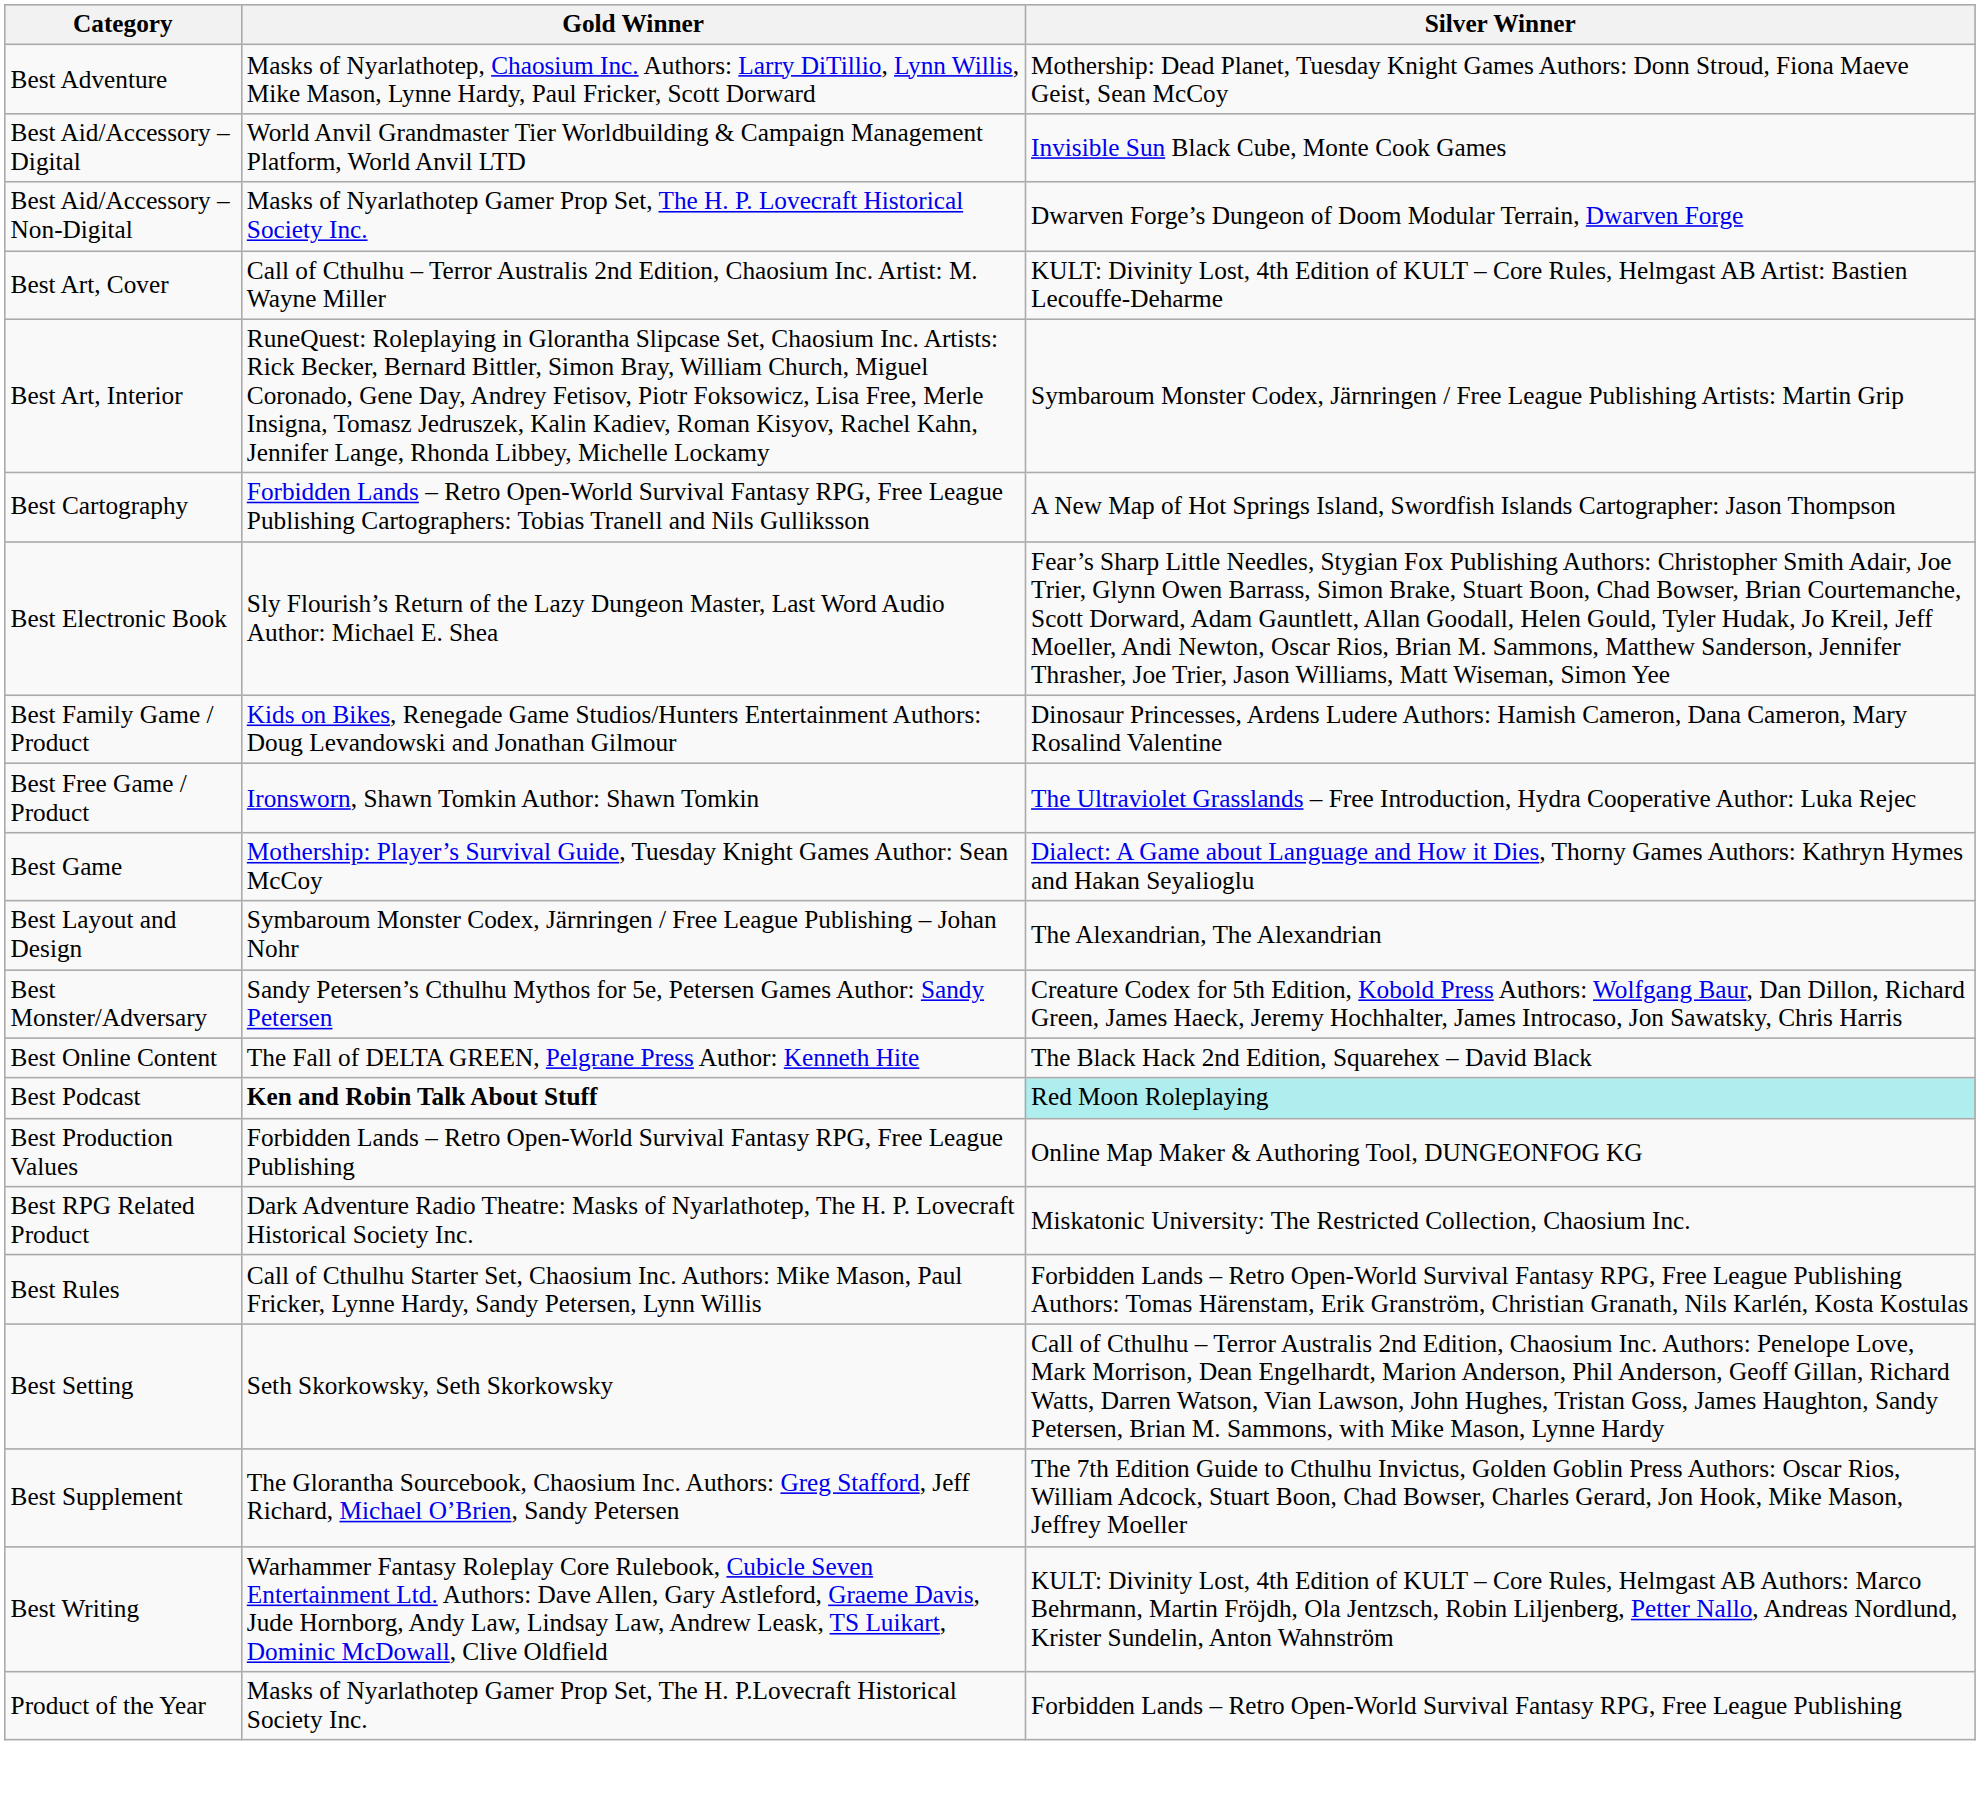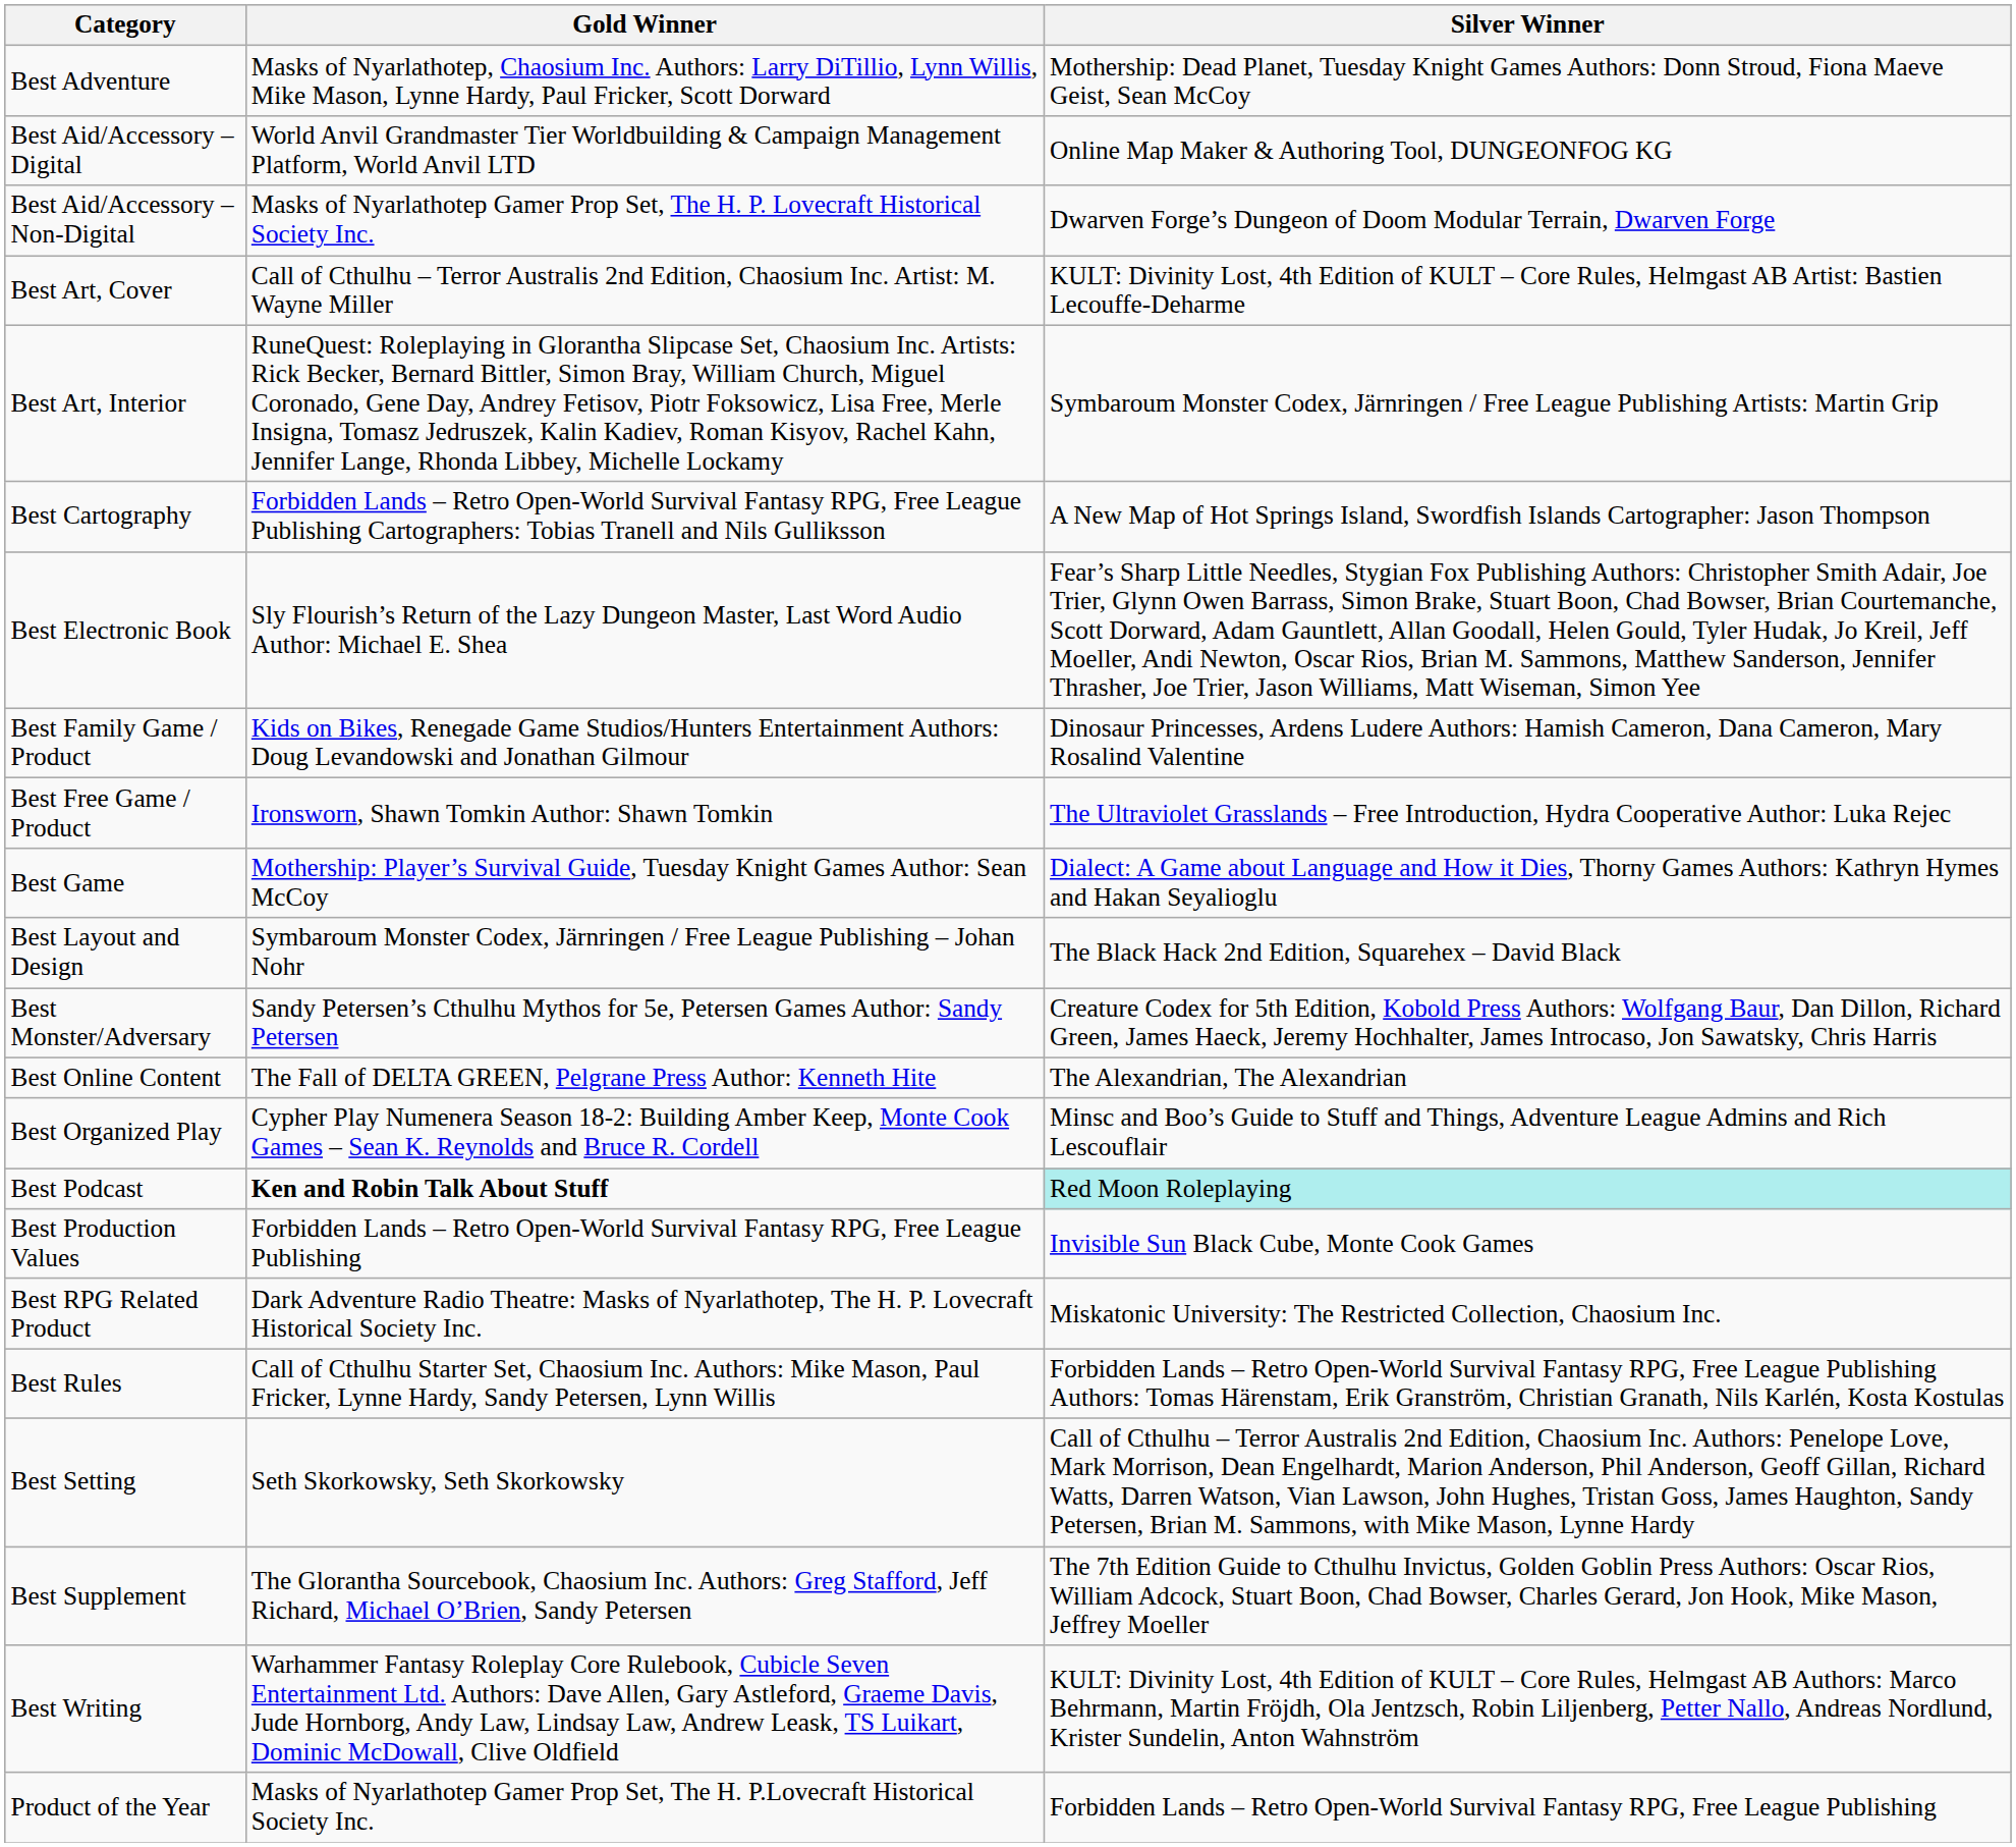Best Aid/Accessory – Digital | Silver Winner: Invisible Sun Black Cube, Monte Cook Games -> Online Map Maker & Authoring Tool, DUNGEONFOG KG
Best Layout and Design | Silver Winner: The Alexandrian, The Alexandrian -> The Black Hack 2nd Edition, Squarehex – David Black
Best Online Content | Silver Winner: The Black Hack 2nd Edition, Squarehex – David Black -> The Alexandrian, The Alexandrian
+ row: Best Organized Play | Cypher Play Numenera Season 18-2: Building Amber Keep, Monte Cook Games – Sean K. Reynolds and Bruce R. Cordell | Minsc and Boo’s Guide to Stuff and Things, Adventure League Admins and Rich Lescouflair
Best Production Values | Silver Winner: Online Map Maker & Authoring Tool, DUNGEONFOG KG -> Invisible Sun Black Cube, Monte Cook Games
